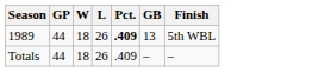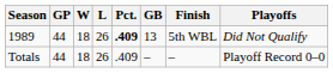+ column: Playoffs | Did Not Qualify | Playoff Record 0–0
